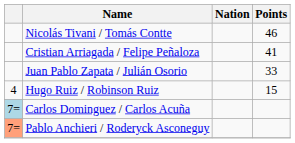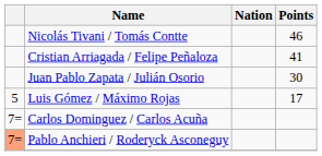Juan Pablo Zapata / Julián Osorio | Points: 33 -> 30
- row: 4 | Hugo Ruiz / Robinson Ruiz | 15
+ row: 5 | Luis Gómez / Máximo Rojas | 17
Carlos Dominguez / Carlos Acuña | column 1: lightblue background -> no background
